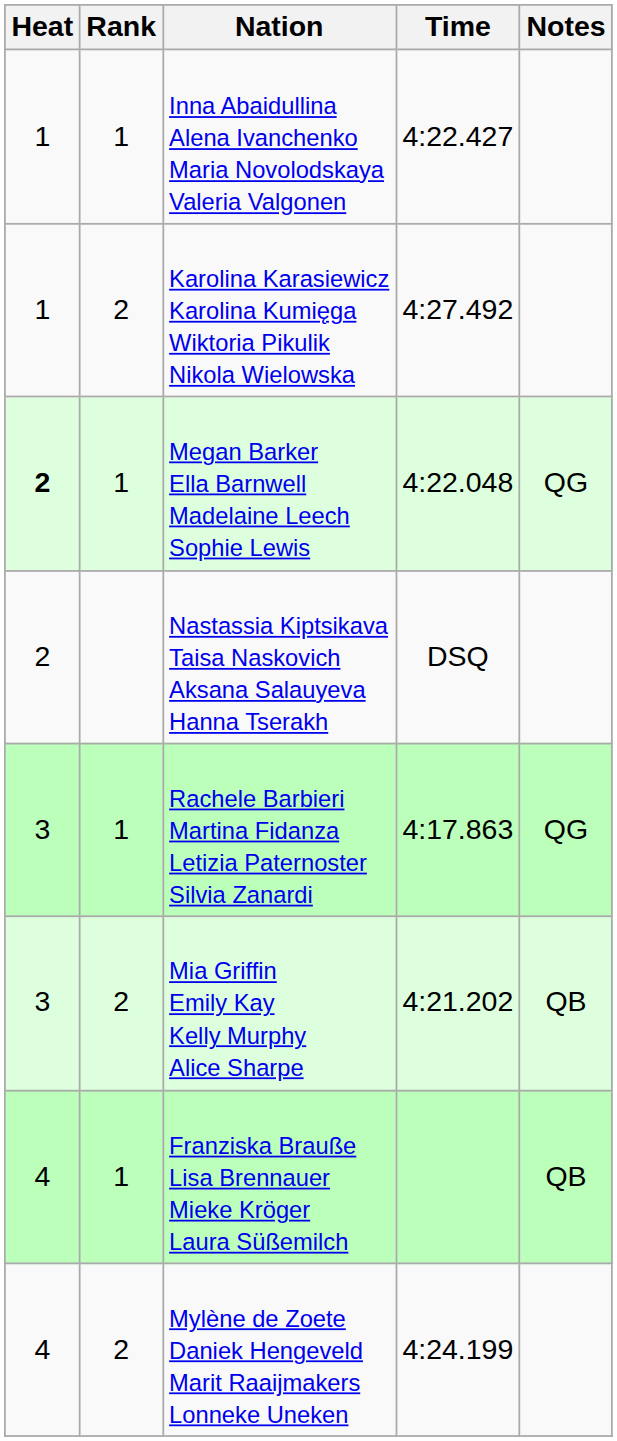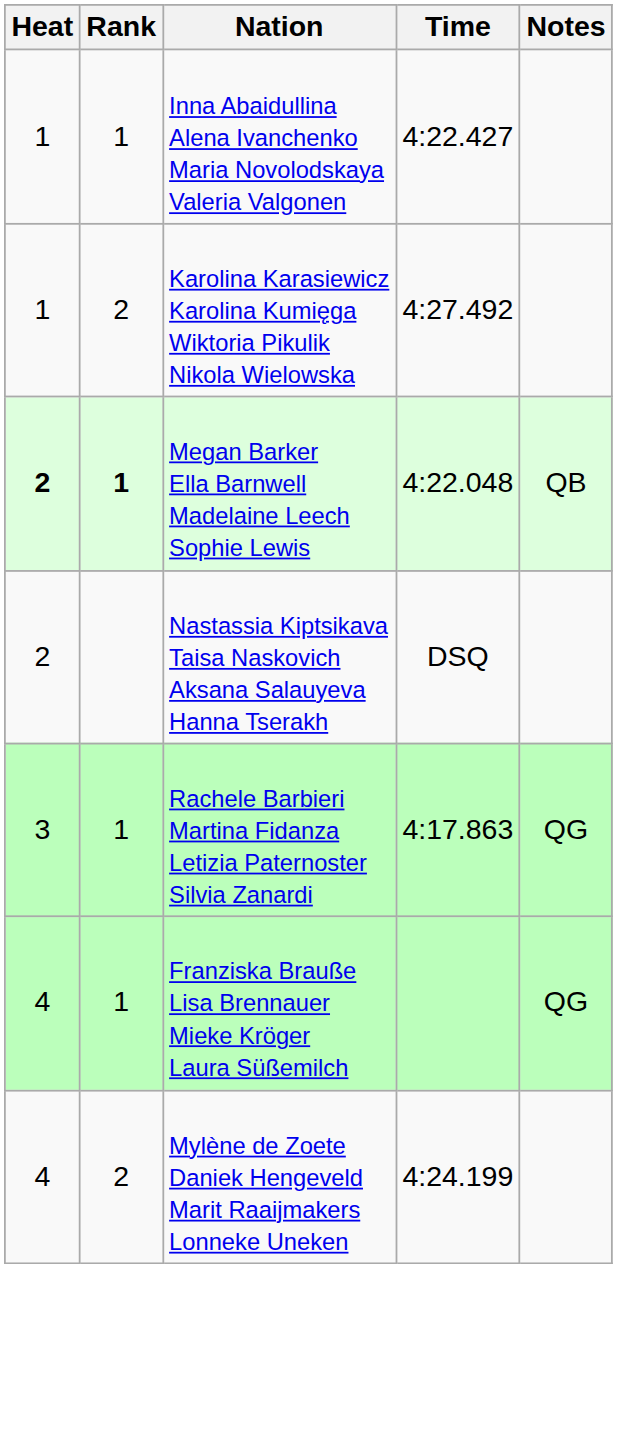Megan Barker Ella Barnwell Madelaine Leech Sophie Lewis | Rank: normal -> bold
Megan Barker Ella Barnwell Madelaine Leech Sophie Lewis | Notes: QG -> QB
- row: 3 | 2 | Mia Griffin Emily Kay Kelly Murphy Alice Sharpe | 4:21.202 | QB
Franziska Brauße Lisa Brennauer Mieke Kröger Laura Süßemilch | Notes: QB -> QG
